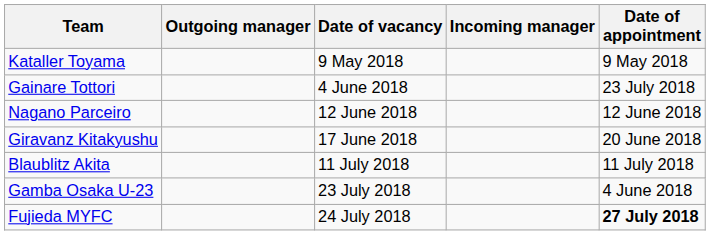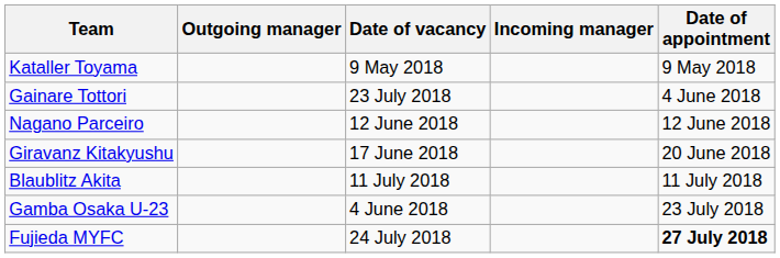Gainare Tottori | Date of vacancy: 4 June 2018 -> 23 July 2018
Gainare Tottori | Date of appointment: 23 July 2018 -> 4 June 2018
Gamba Osaka U-23 | Date of vacancy: 23 July 2018 -> 4 June 2018
Gamba Osaka U-23 | Date of appointment: 4 June 2018 -> 23 July 2018
